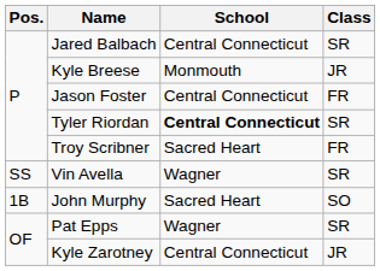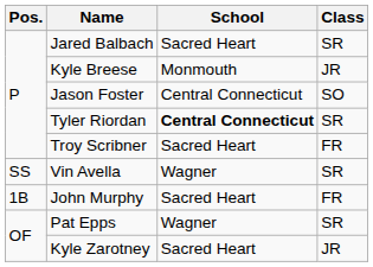Jared Balbach | School: Central Connecticut -> Sacred Heart
Jason Foster | Class: FR -> SO
John Murphy | Class: SO -> FR
Kyle Zarotney | School: Central Connecticut -> Sacred Heart
